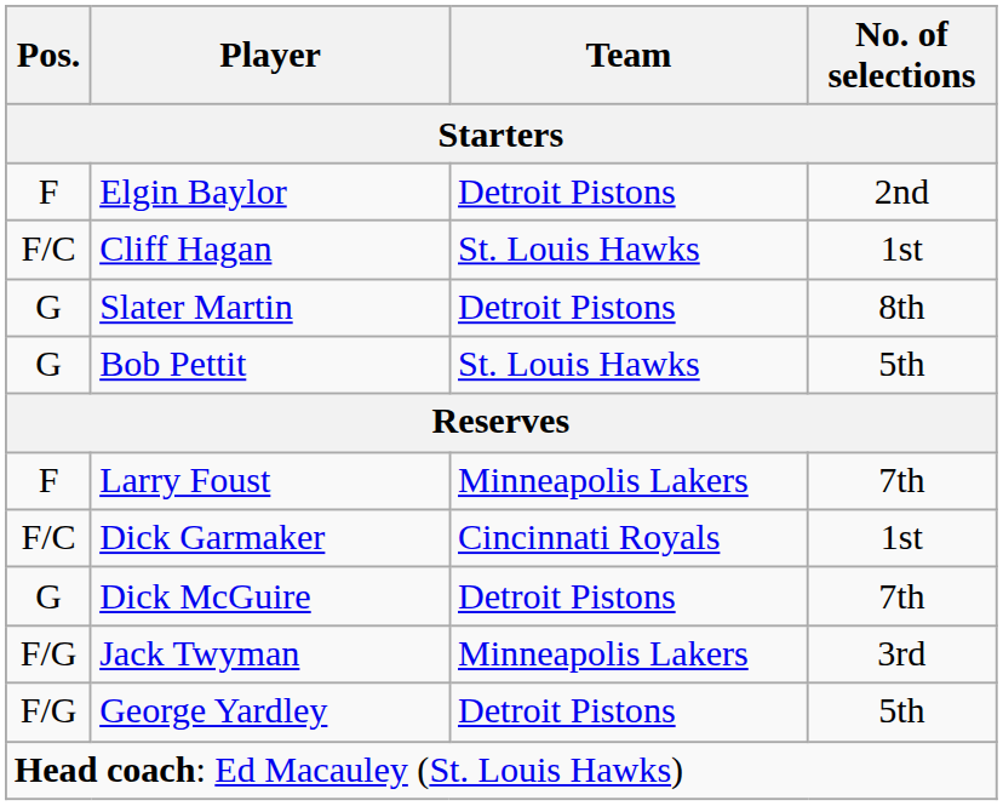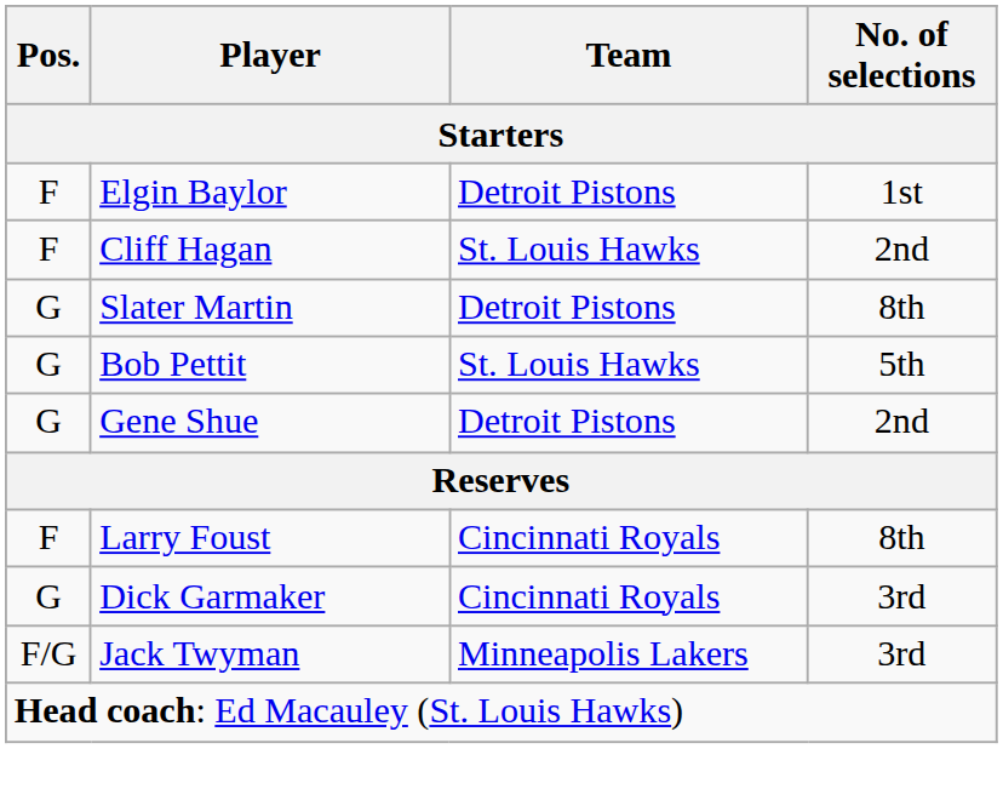Elgin Baylor | No. of selections: 2nd -> 1st
Cliff Hagan | Pos.: F/C -> F
Cliff Hagan | No. of selections: 1st -> 2nd
+ row: G | Gene Shue | Detroit Pistons | 2nd
Larry Foust | Team: Minneapolis Lakers -> Cincinnati Royals
Larry Foust | No. of selections: 7th -> 8th
Dick Garmaker | Pos.: F/C -> G
Dick Garmaker | No. of selections: 1st -> 3rd
- row: G | Dick McGuire | Detroit Pistons | 7th
- row: F/G | George Yardley | Detroit Pistons | 5th
